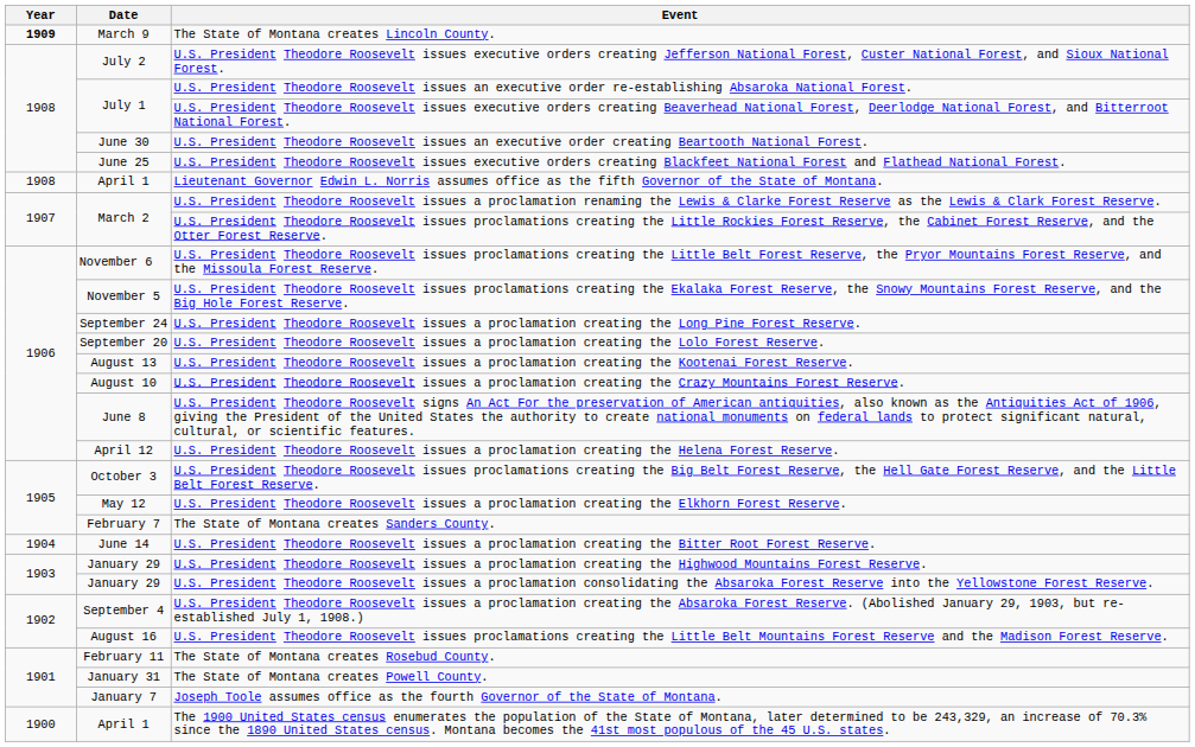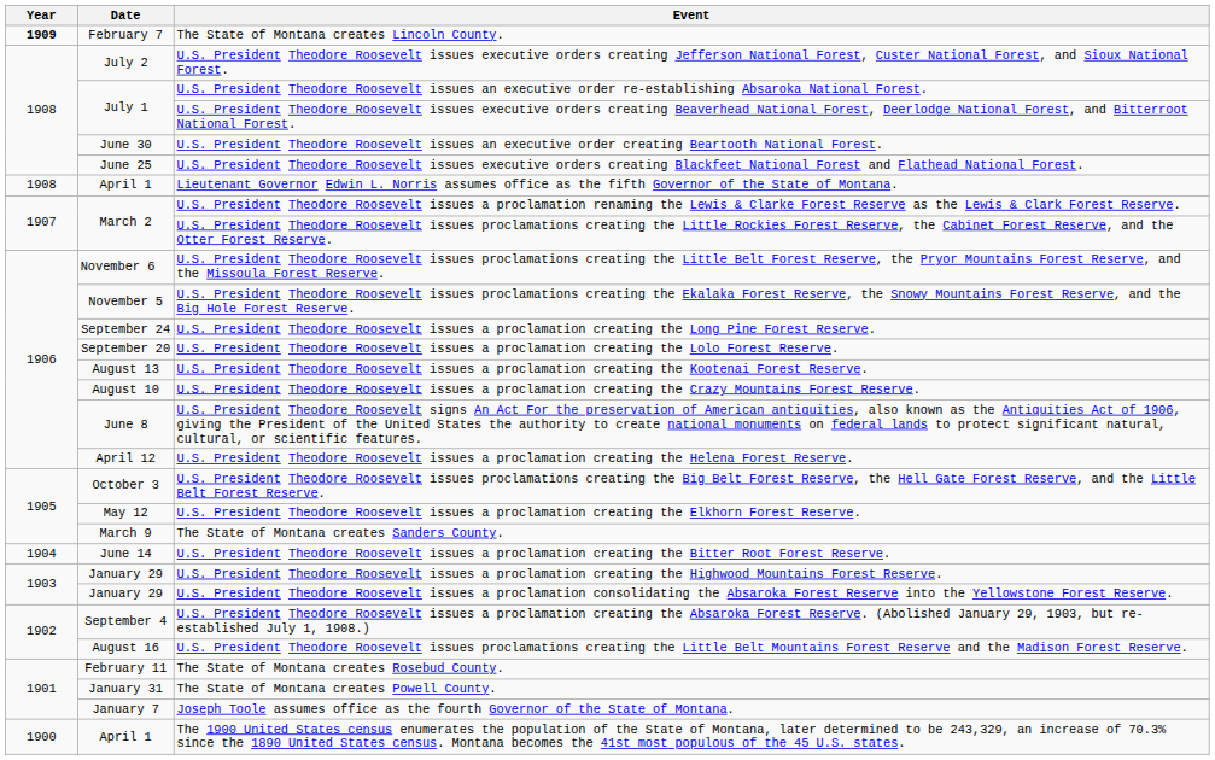The State of Montana creates Lincoln County. | Date: March 9 -> February 7
The State of Montana creates Sanders County. | Date: February 7 -> March 9
